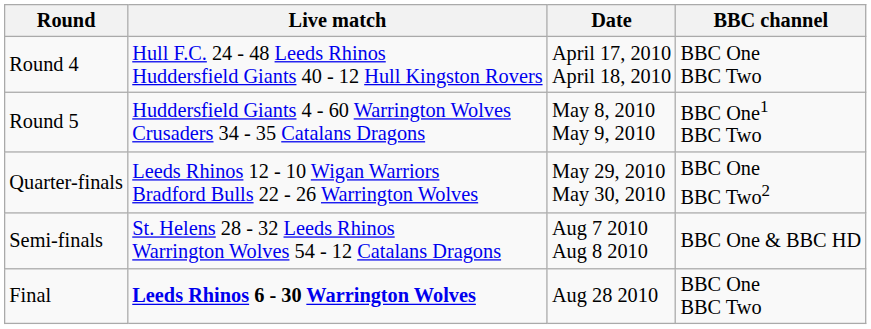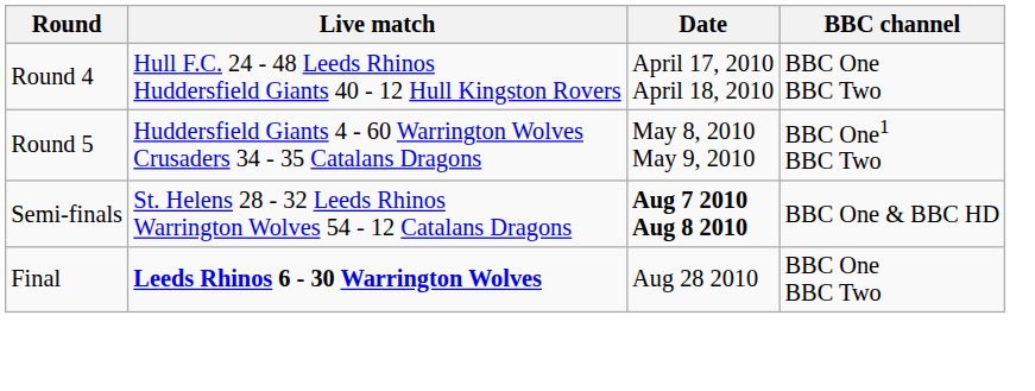- row: Quarter-finals | Leeds Rhinos 12 - 10 Wigan Warriors Bradford Bulls 22 - 26 Warrington Wolves | May 29, 2010 May 30, 2010 | BBC One BBC Two2
Semi-finals | Date: normal -> bold
